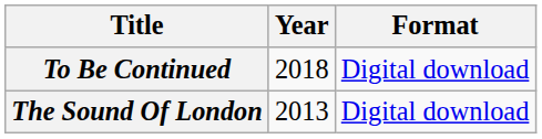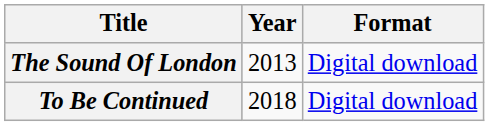rows swapped: The Sound Of London <-> To Be Continued
